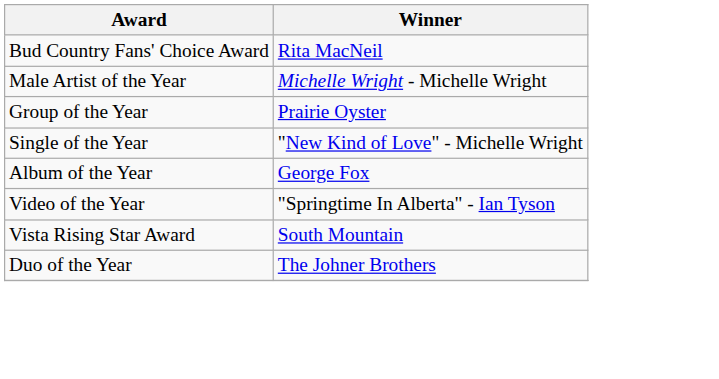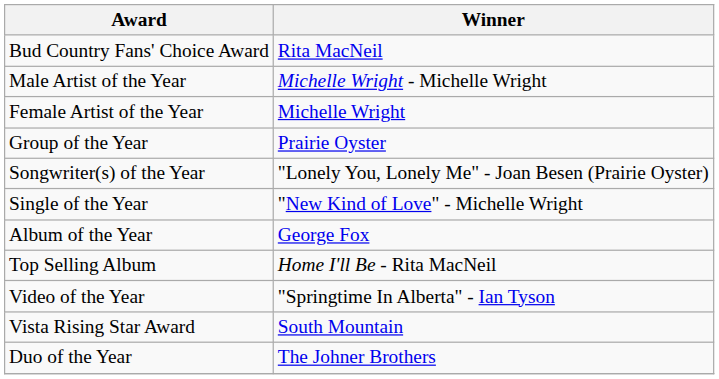+ row: Female Artist of the Year | Michelle Wright
+ row: Songwriter(s) of the Year | "Lonely You, Lonely Me" - Joan Besen (Prairie Oyster)
+ row: Top Selling Album | Home I'll Be - Rita MacNeil
